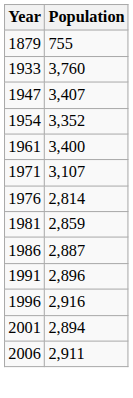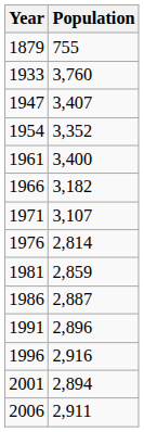+ row: 1966 | 3,182
